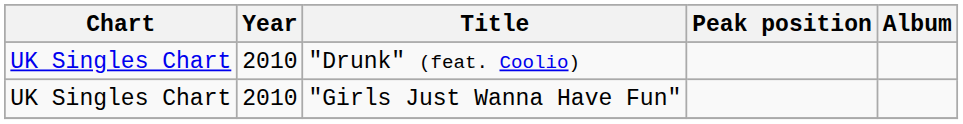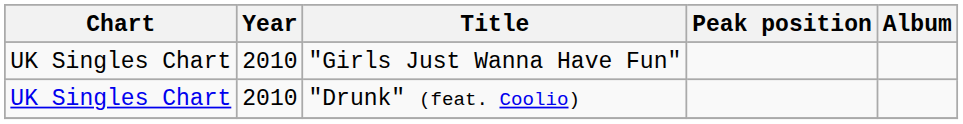rows swapped: "Drunk" (feat. Coolio) <-> "Girls Just Wanna Have Fun"
